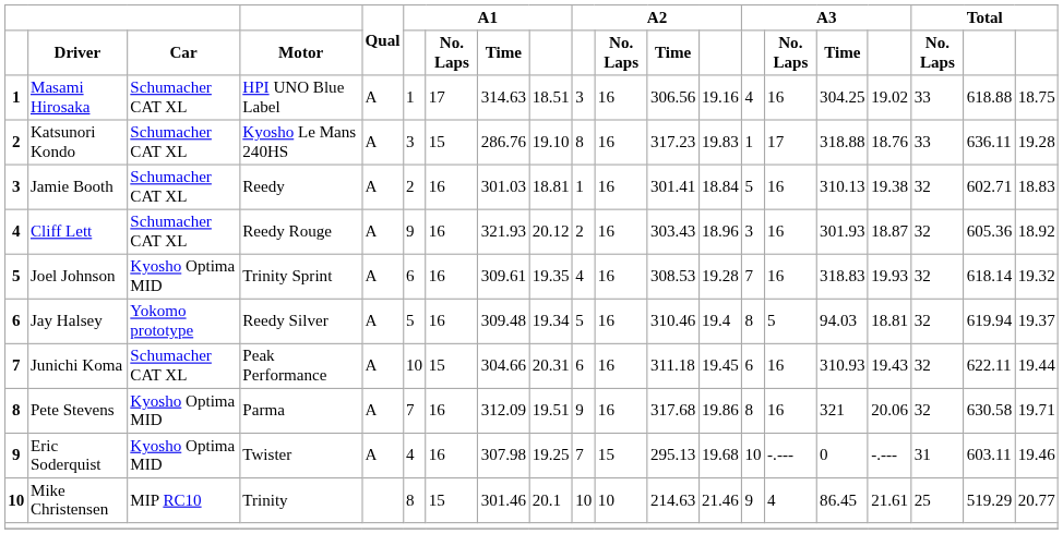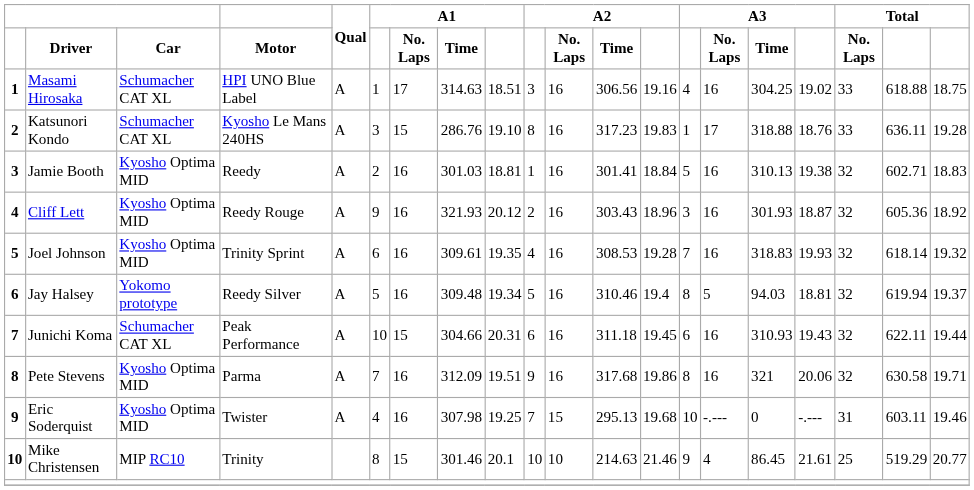Jamie Booth | Car: Schumacher CAT XL -> Kyosho Optima MID
Cliff Lett | Car: Schumacher CAT XL -> Kyosho Optima MID
